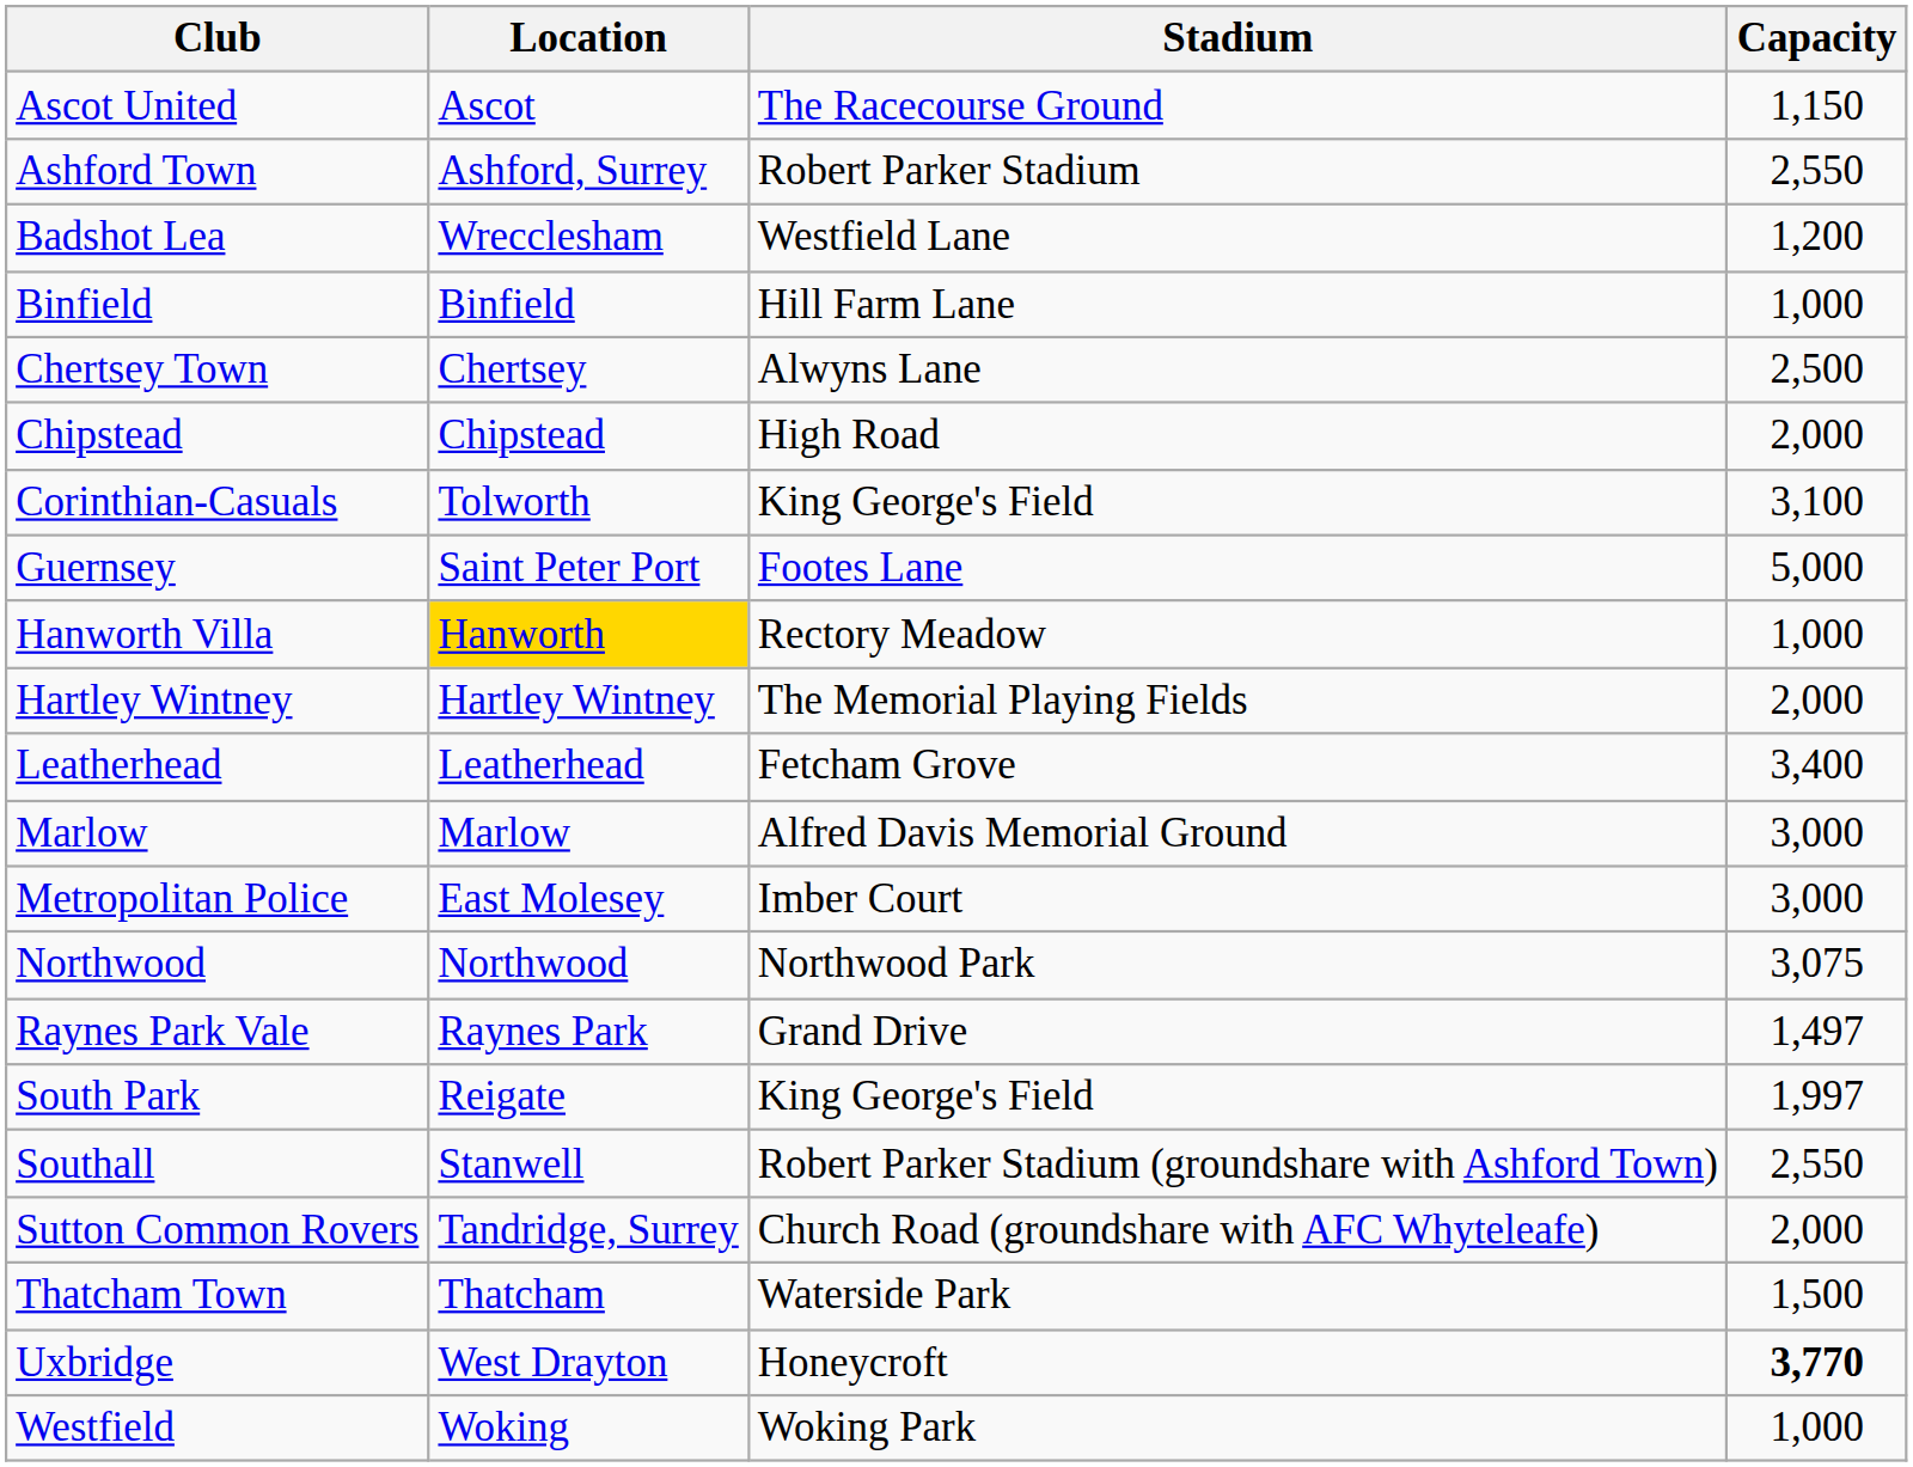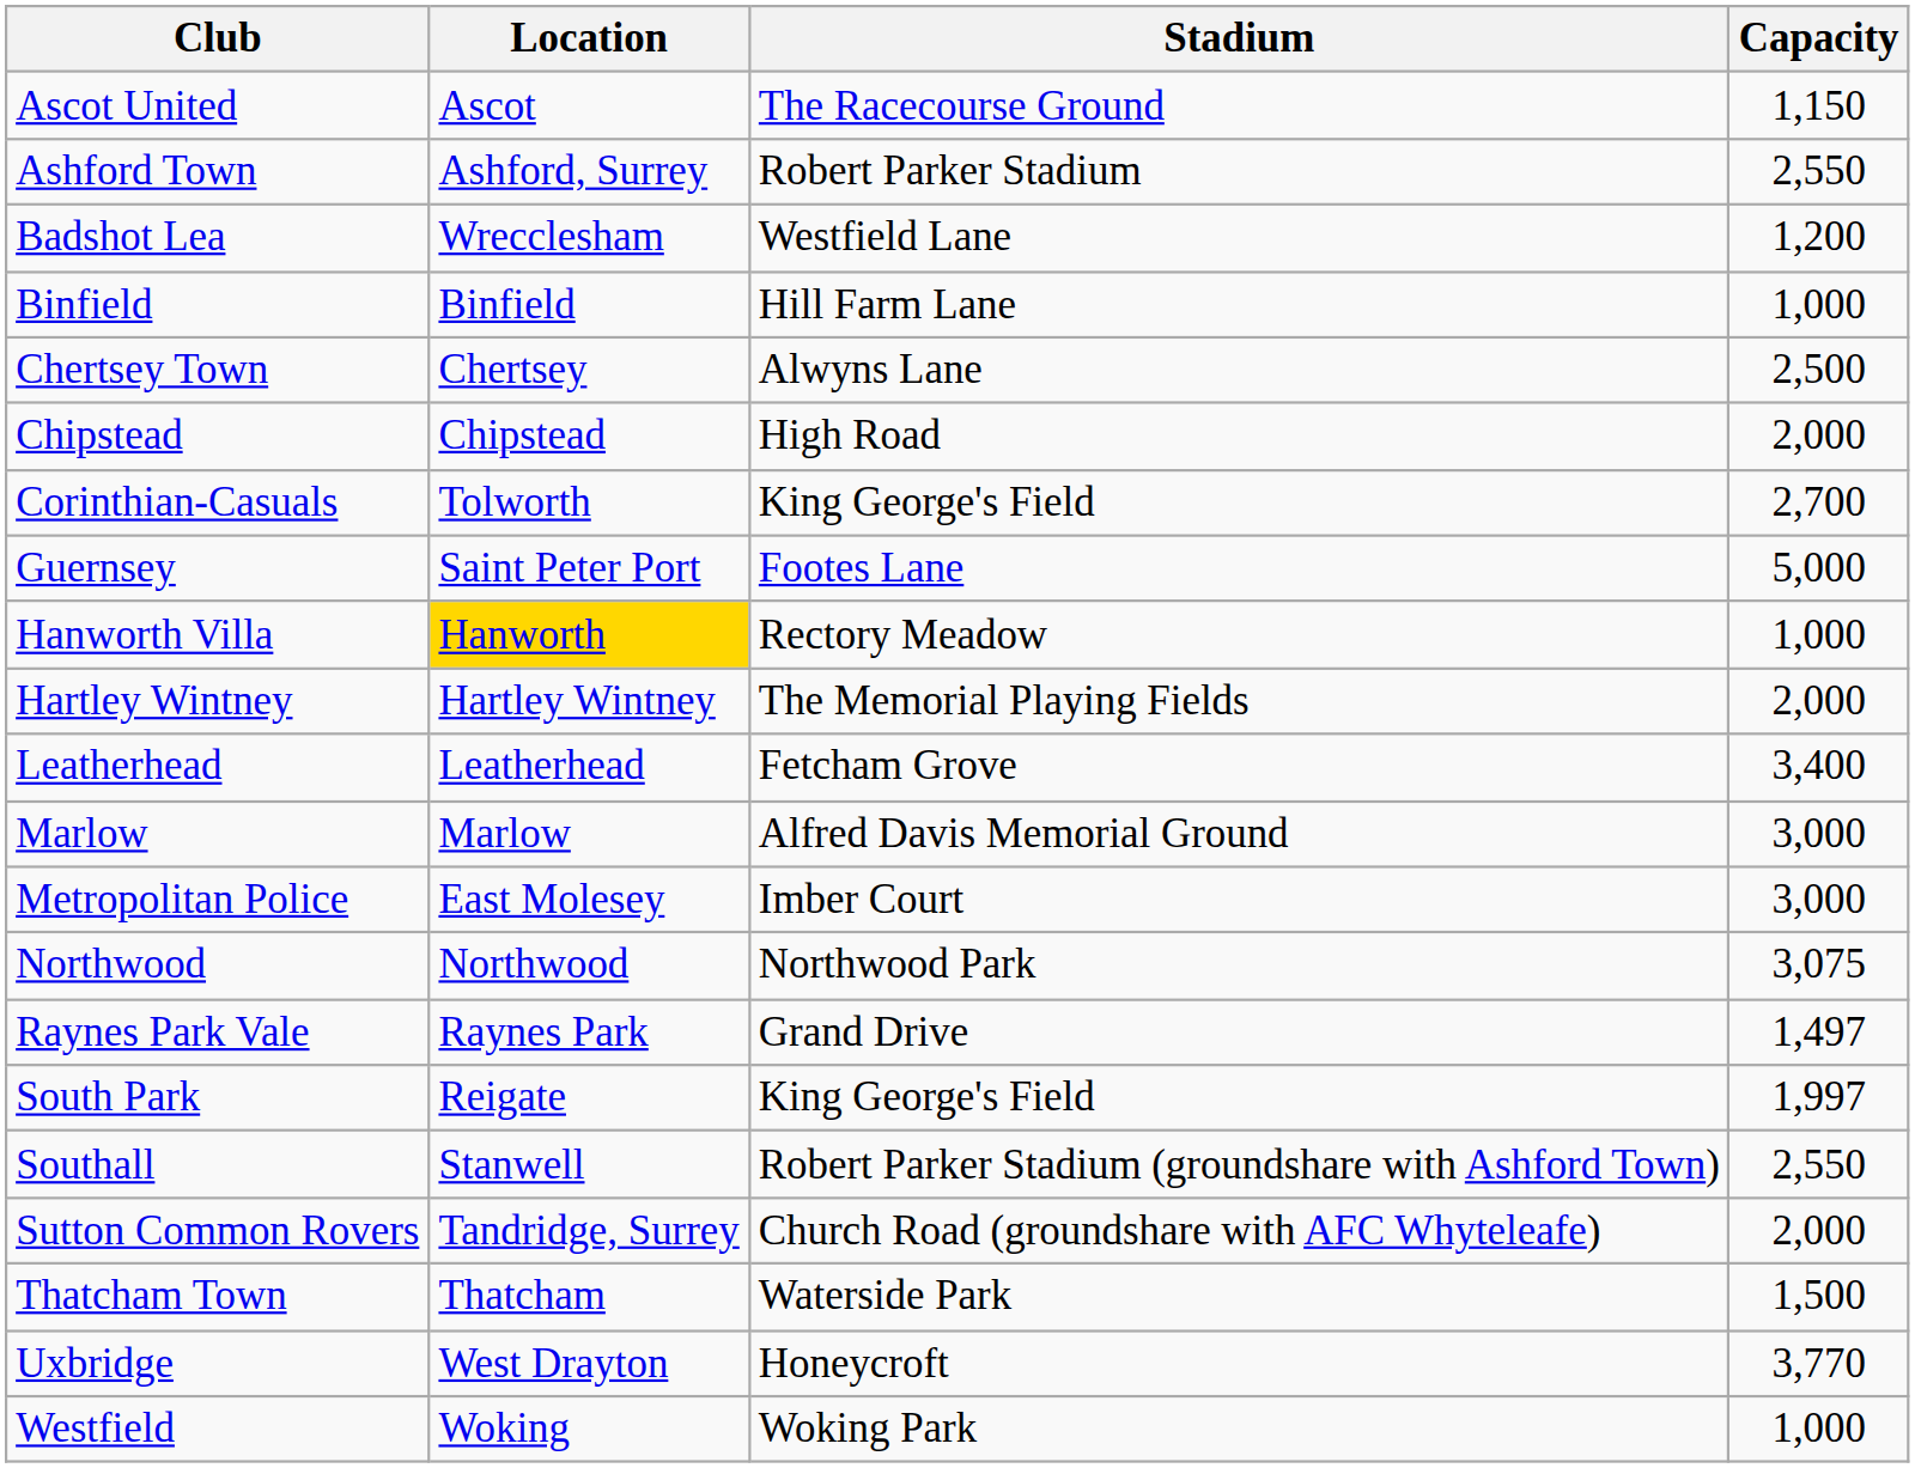Corinthian-Casuals | Capacity: 3,100 -> 2,700
Uxbridge | Capacity: bold -> normal
